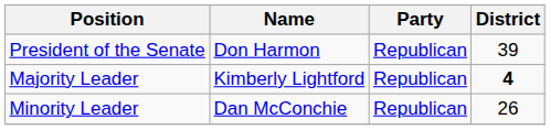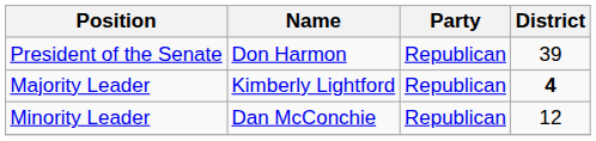Minority Leader | District: 26 -> 12
